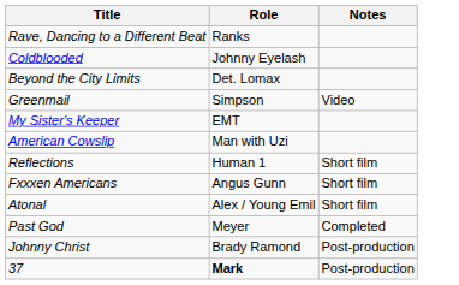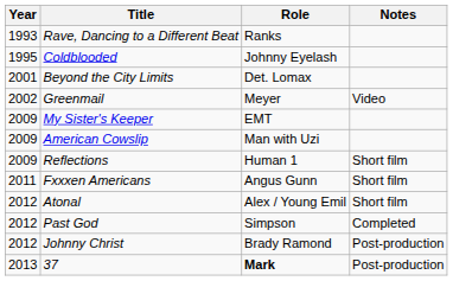+ column: Year | 1993 | 1995 | 2001 | 2002 | 2009 | 2009 | 2009 | 2011 | 2012 | 2012 | 2012 | 2013
Greenmail | Role: Simpson -> Meyer
Past God | Role: Meyer -> Simpson
